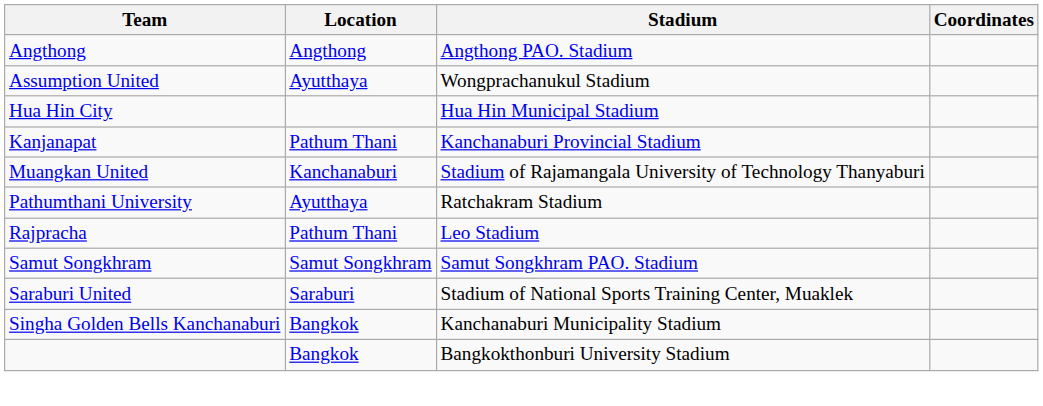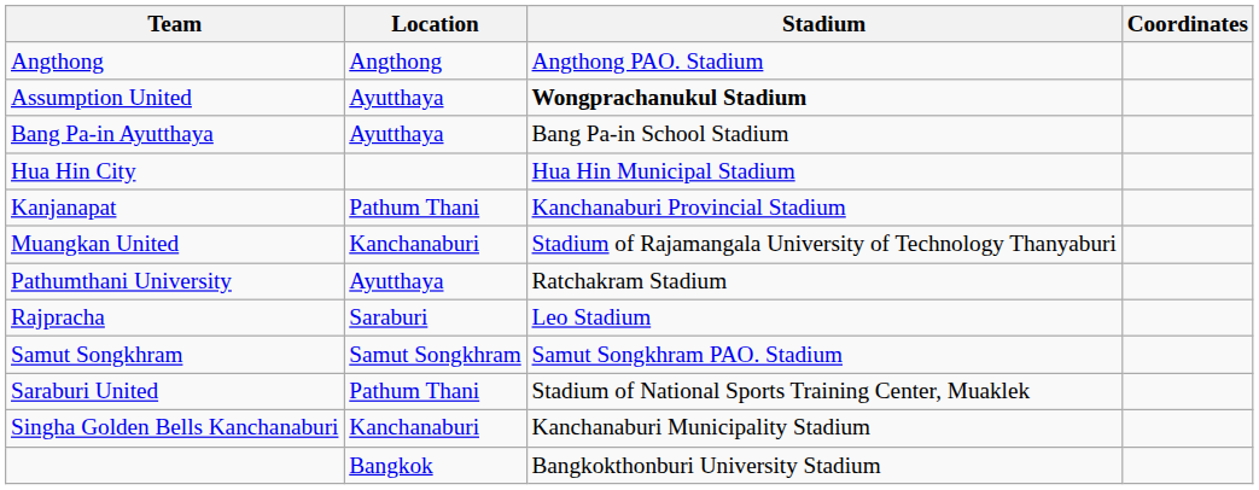Assumption United | Stadium: normal -> bold
+ row: Bang Pa-in Ayutthaya | Ayutthaya | Bang Pa-in School Stadium
Rajpracha | Location: Pathum Thani -> Saraburi
Saraburi United | Location: Saraburi -> Pathum Thani
Singha Golden Bells Kanchanaburi | Location: Bangkok -> Kanchanaburi
